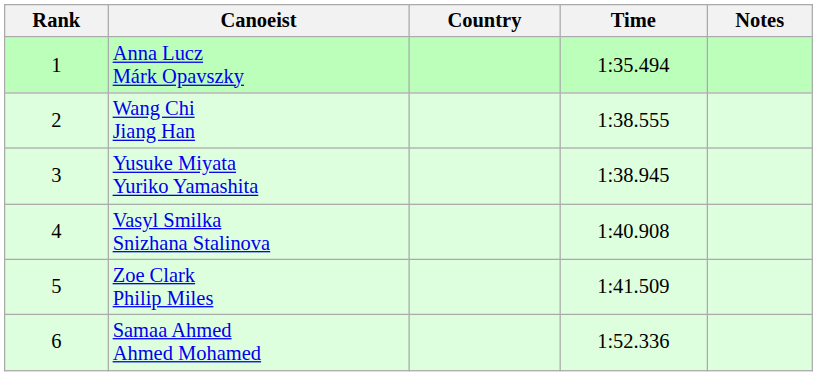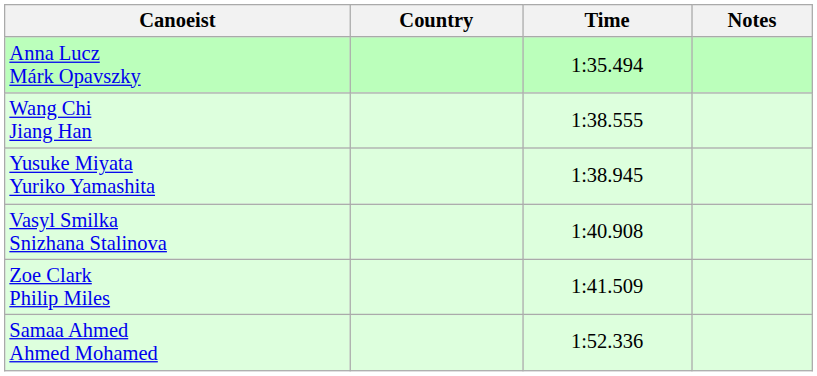- column: Rank | 1 | 2 | 3 | 4 | 5 | 6
